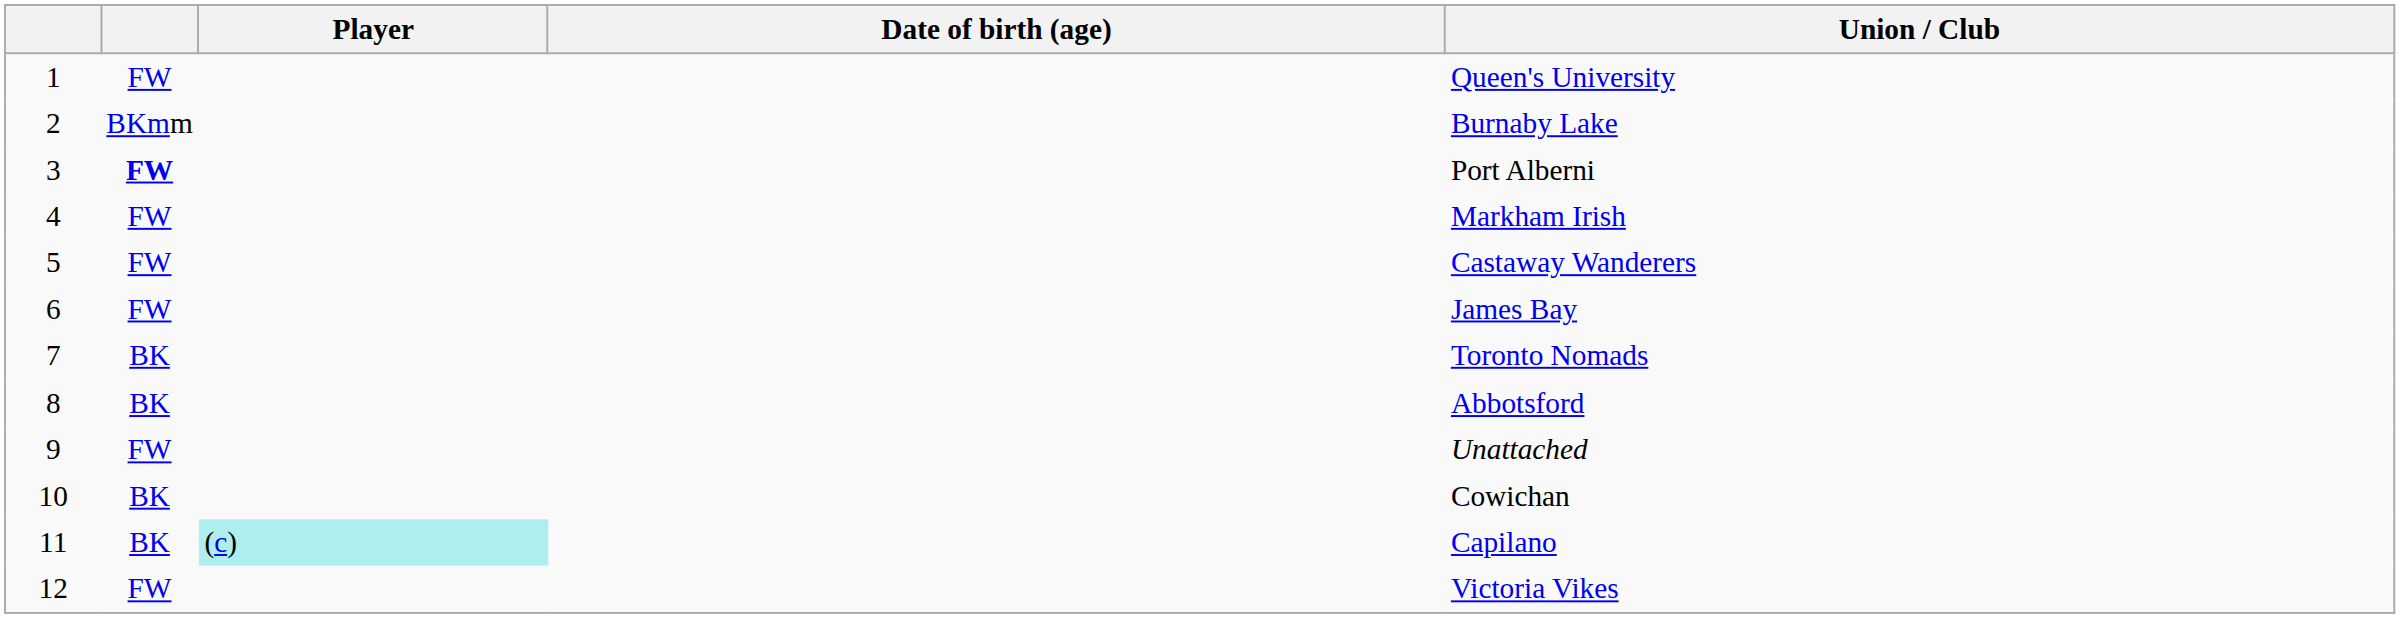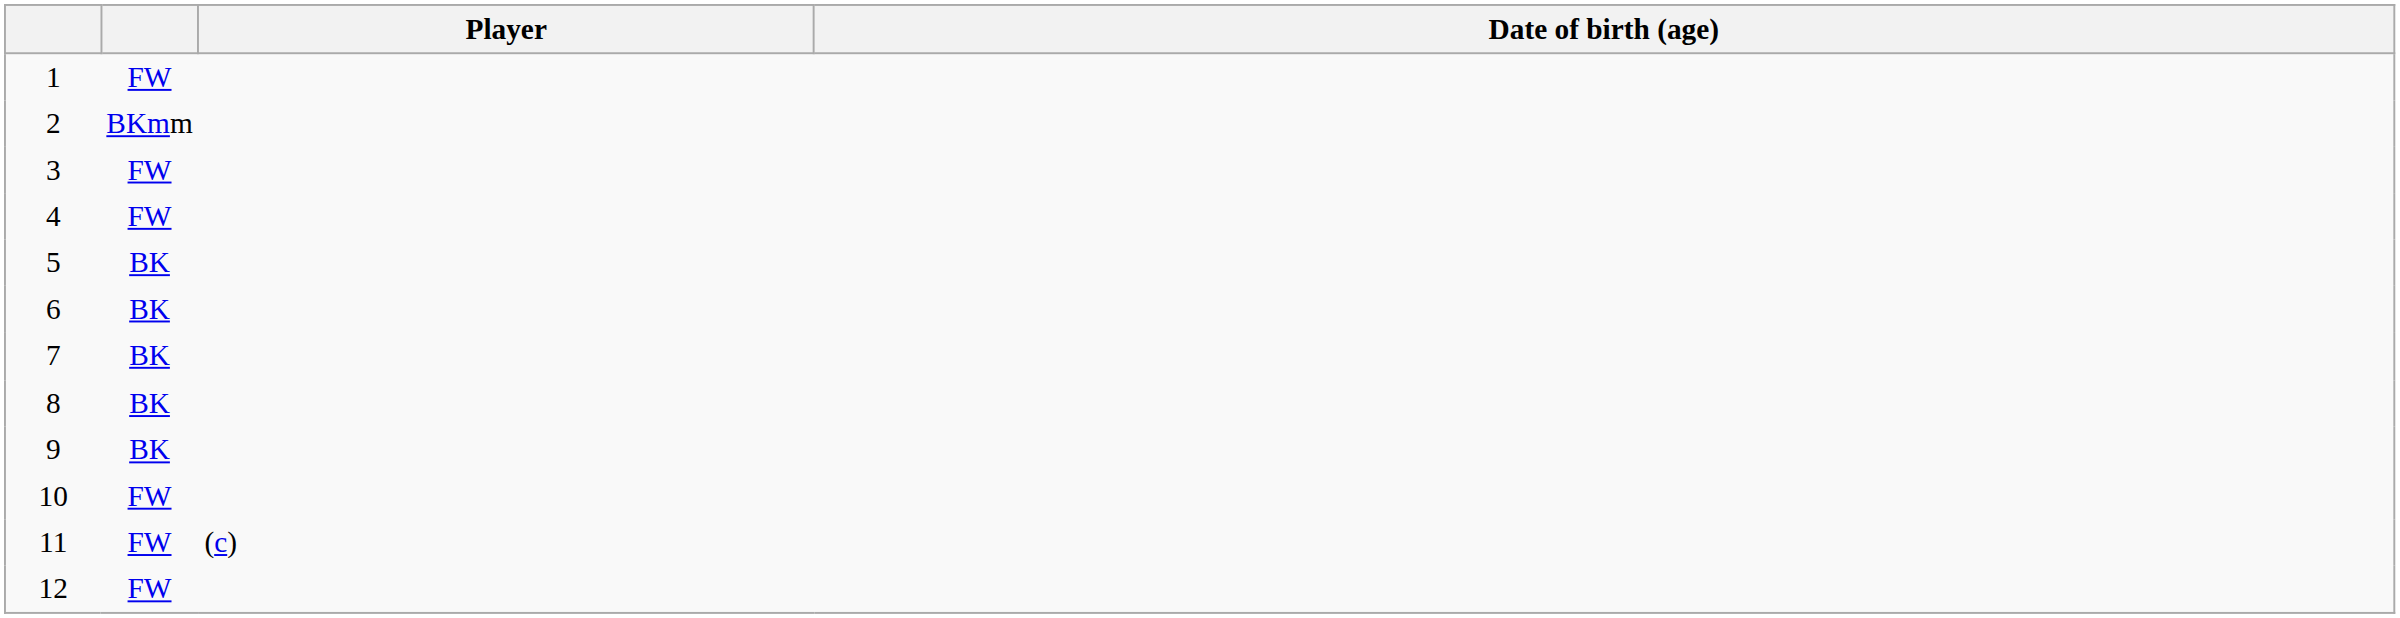- column: Union / Club | Queen's University | Burnaby Lake | Port Alberni | Markham Irish | Castaway Wanderers | James Bay | Toronto Nomads | Abbotsford | Unattached | Cowichan | Capilano | Victoria Vikes
3 | column 2: bold -> normal
5 | column 2: FW -> BK
6 | column 2: FW -> BK
9 | column 2: FW -> BK
10 | column 2: BK -> FW
11 | column 2: BK -> FW
11 | Player: paleturquoise background -> no background
